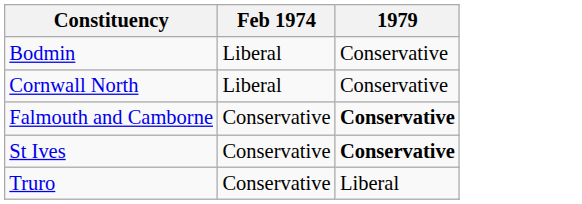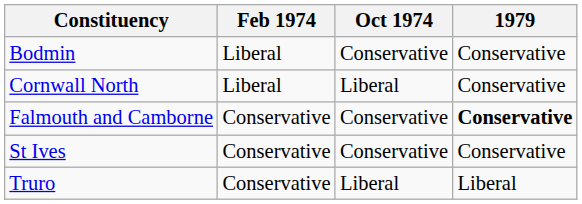+ column: Oct 1974 | Conservative | Liberal | Conservative | Conservative | Liberal
St Ives | 1979: bold -> normal
